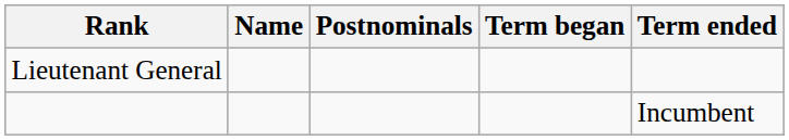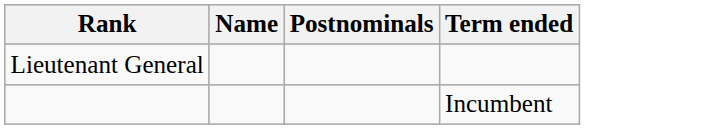- column: Term began
